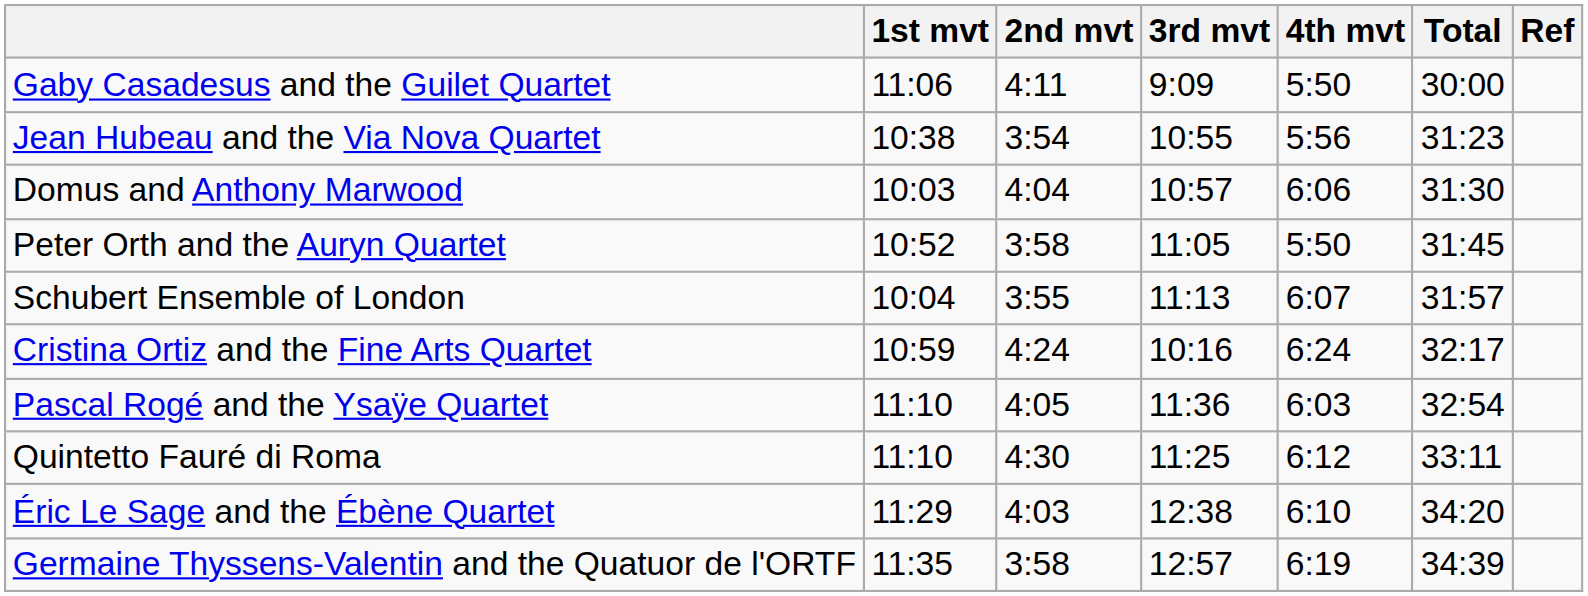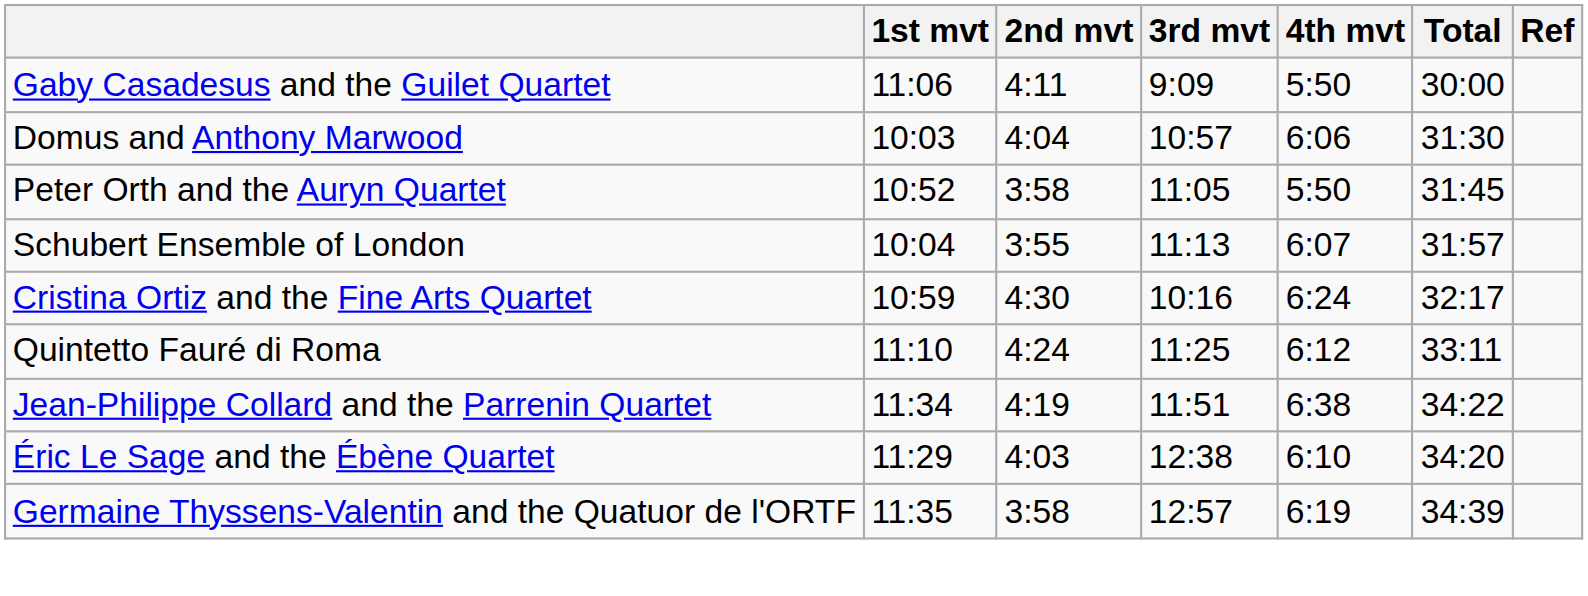- row: Jean Hubeau and the Via Nova Quartet | 10:38 | 3:54 | 10:55 | 5:56 | 31:23
Cristina Ortiz and the Fine Arts Quartet | 2nd mvt: 4:24 -> 4:30
- row: Pascal Rogé and the Ysaÿe Quartet | 11:10 | 4:05 | 11:36 | 6:03 | 32:54
Quintetto Fauré di Roma | 2nd mvt: 4:30 -> 4:24
+ row: Jean-Philippe Collard and the Parrenin Quartet | 11:34 | 4:19 | 11:51 | 6:38 | 34:22
